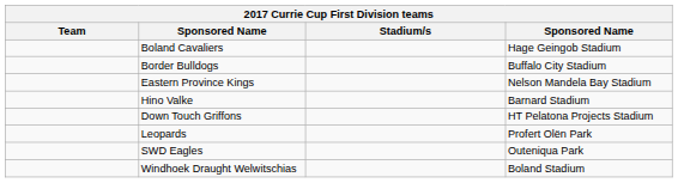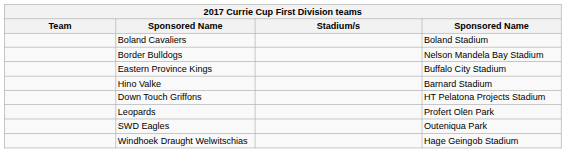Boland Cavaliers | column 4: Hage Geingob Stadium -> Boland Stadium
Border Bulldogs | column 4: Buffalo City Stadium -> Nelson Mandela Bay Stadium
Eastern Province Kings | column 4: Nelson Mandela Bay Stadium -> Buffalo City Stadium
Windhoek Draught Welwitschias | column 4: Boland Stadium -> Hage Geingob Stadium
